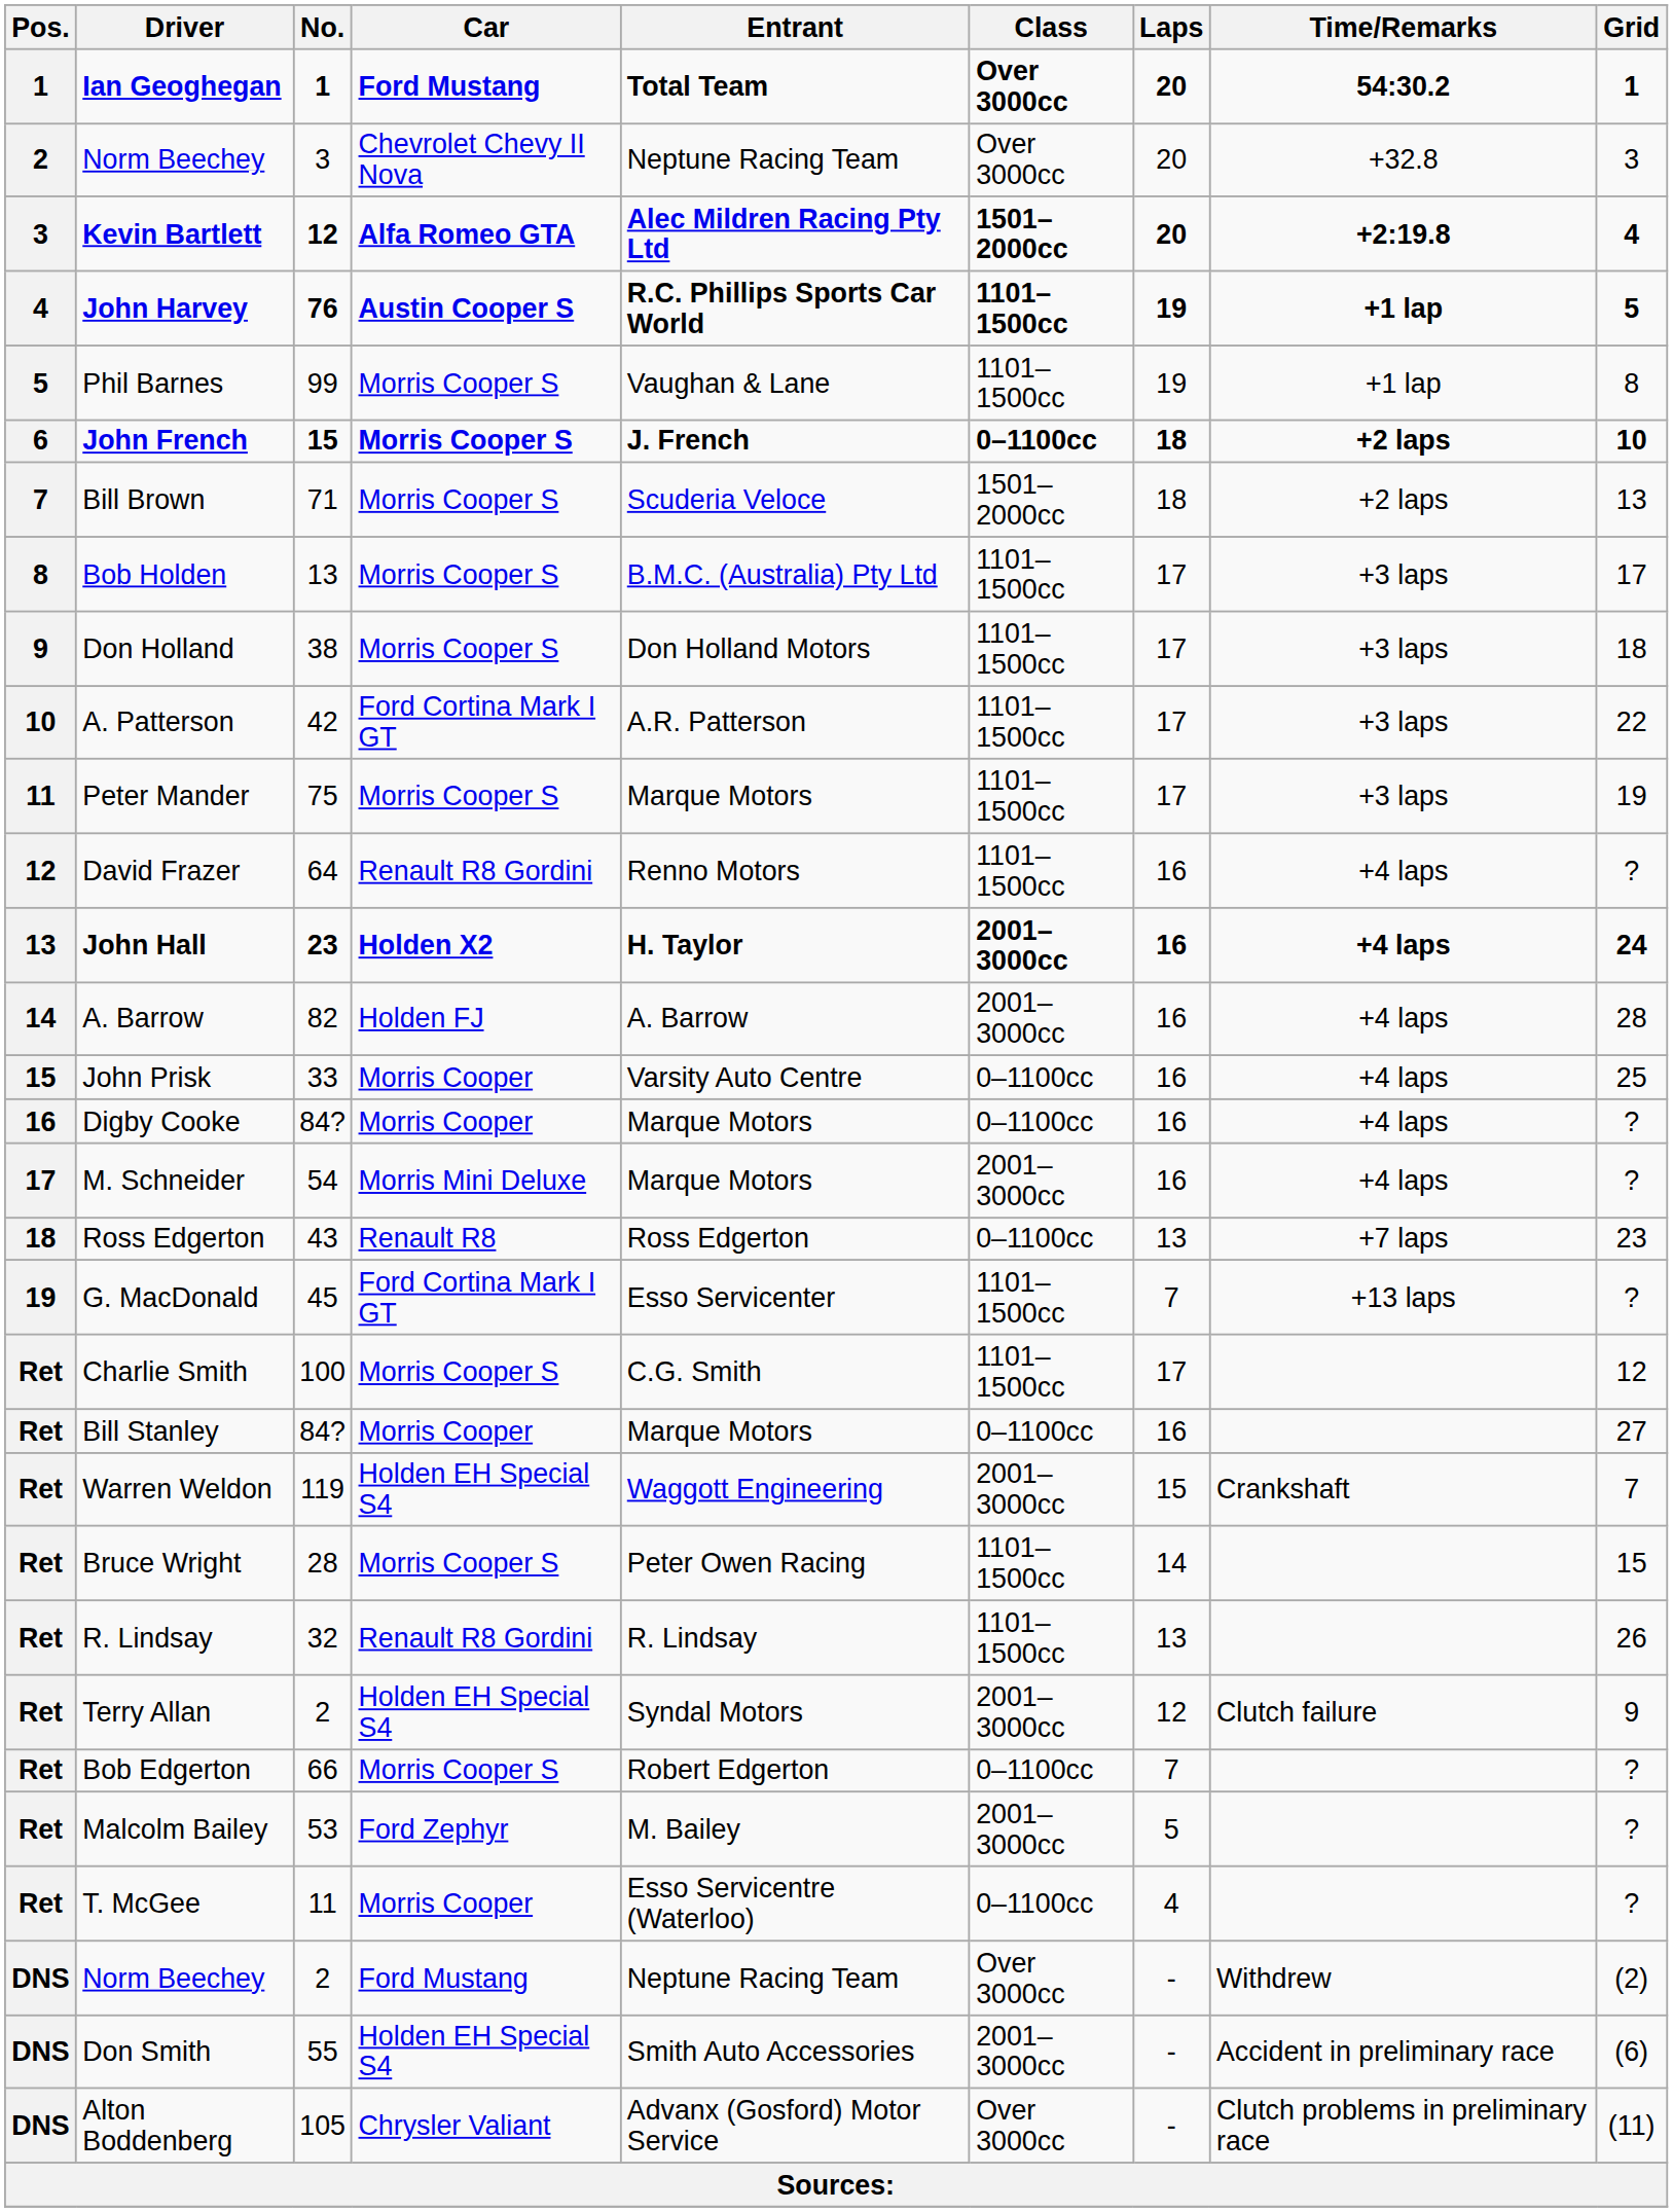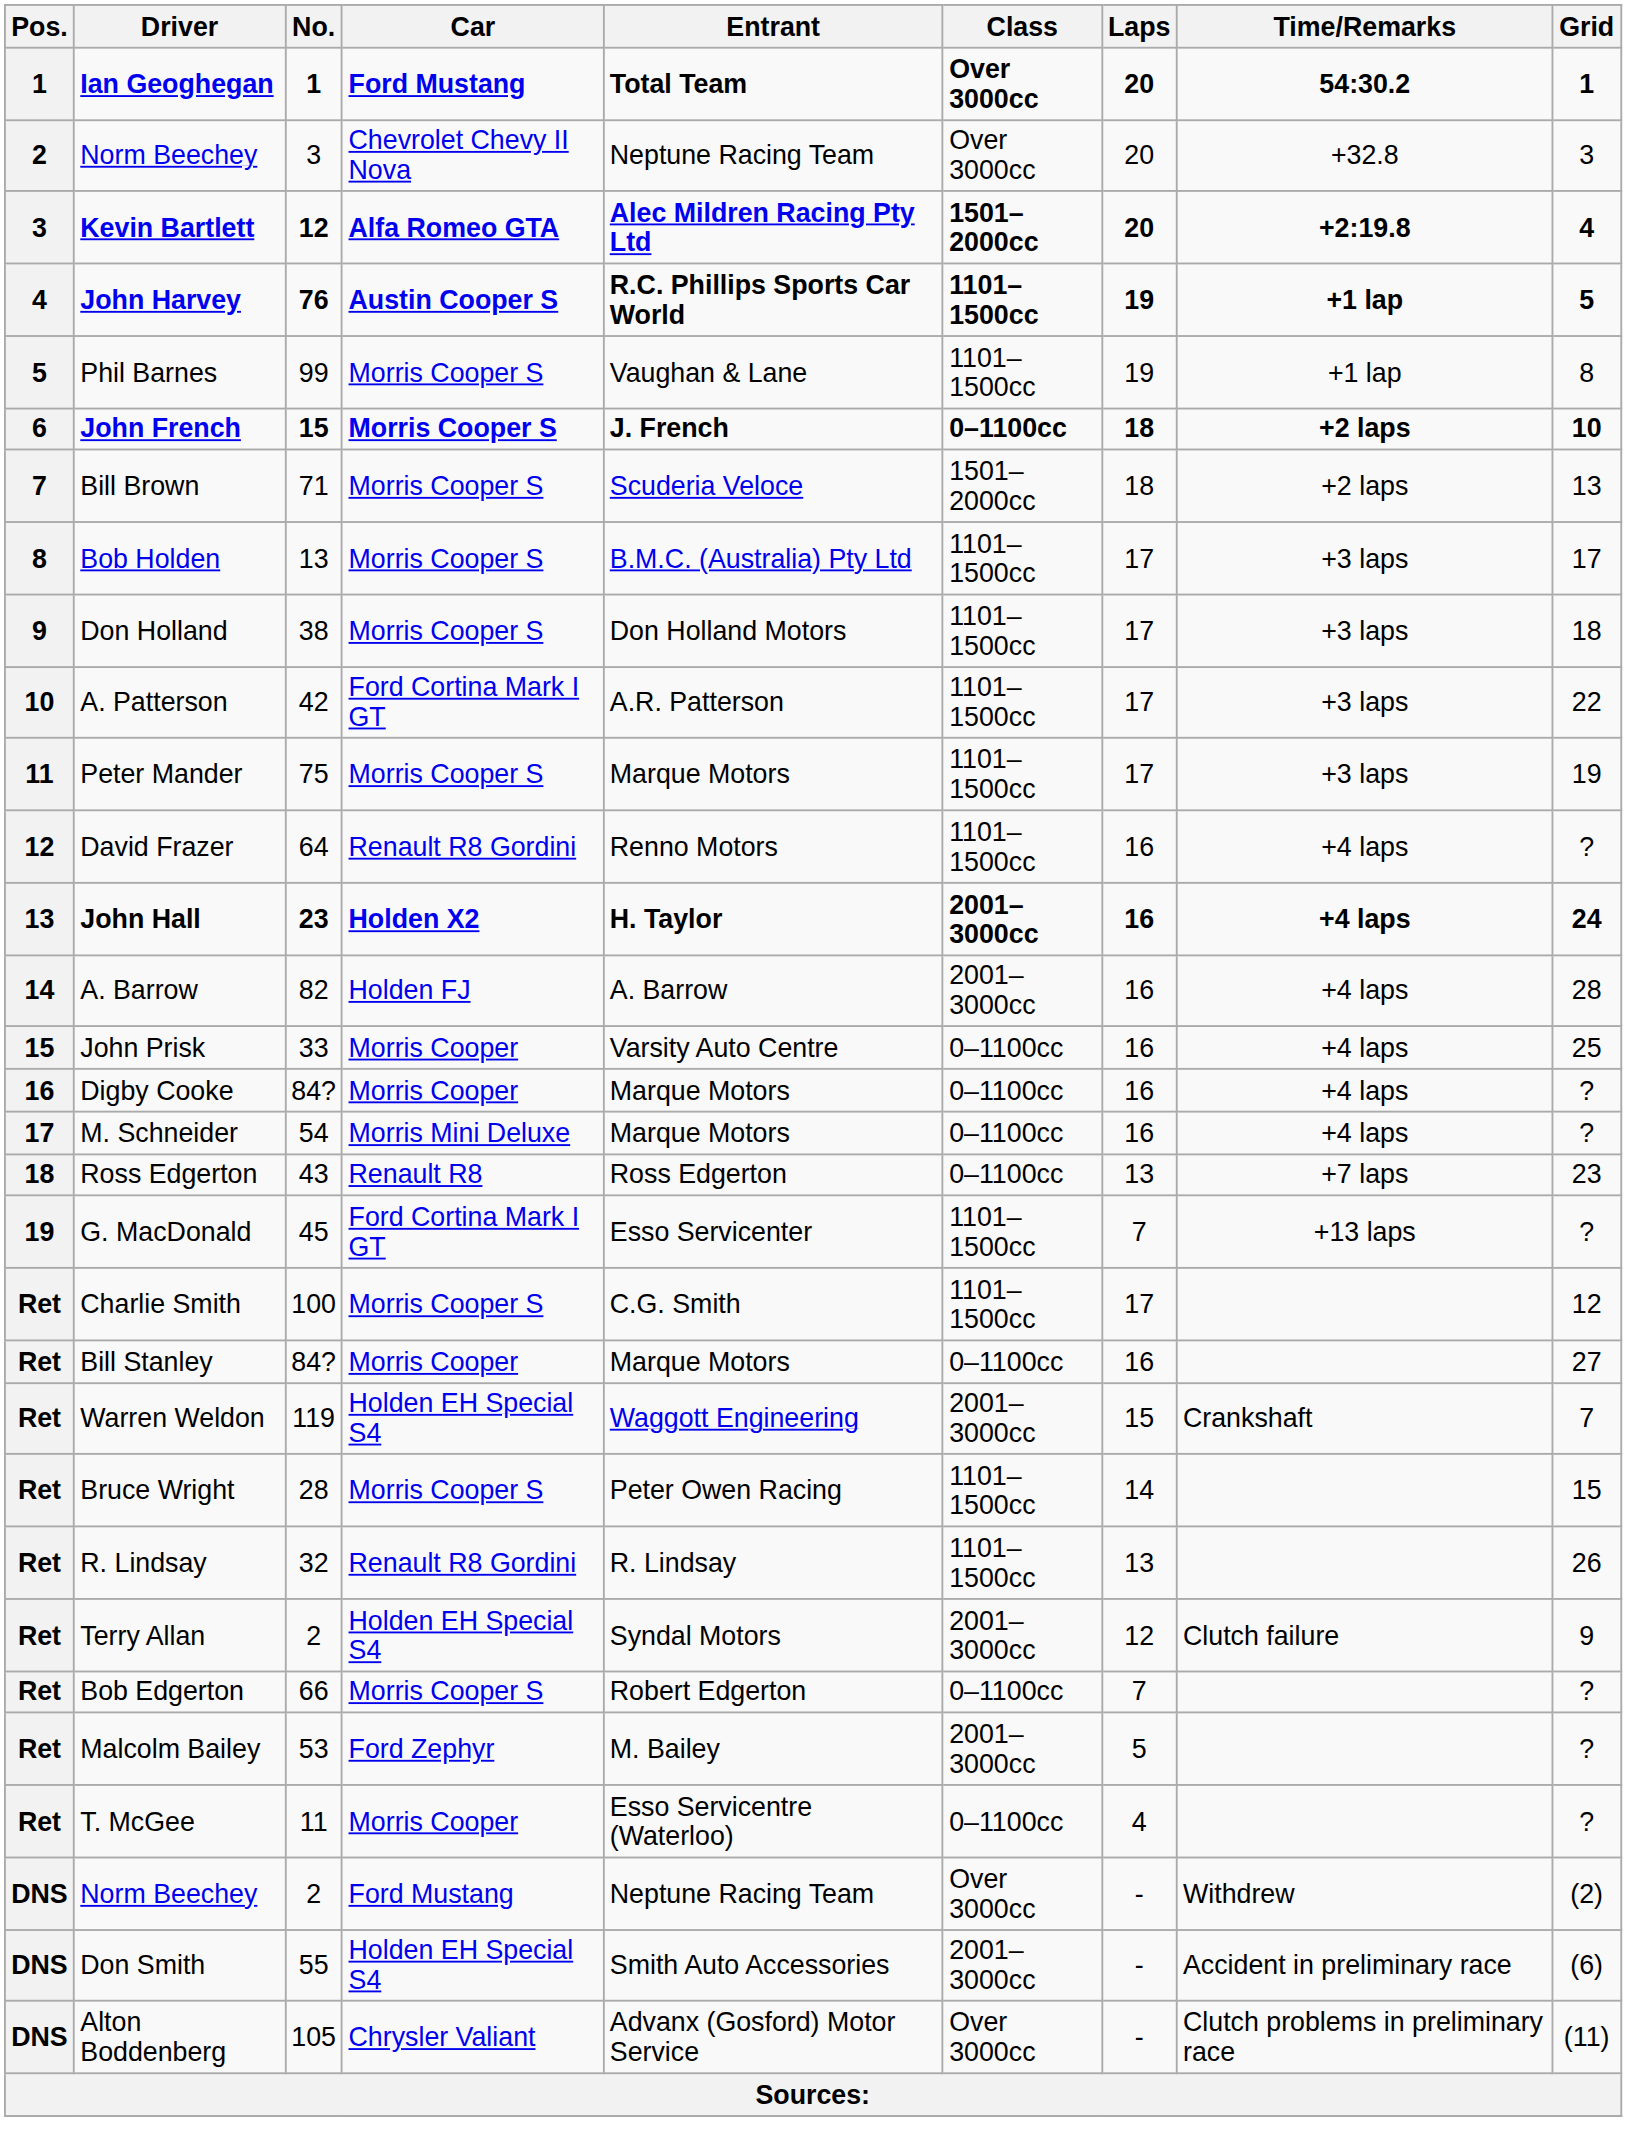M. Schneider | Class: 2001–3000cc -> 0–1100cc
